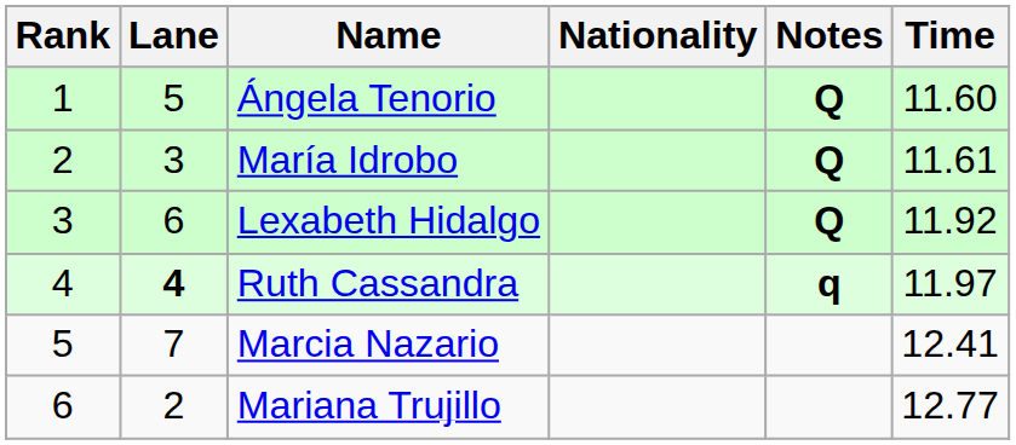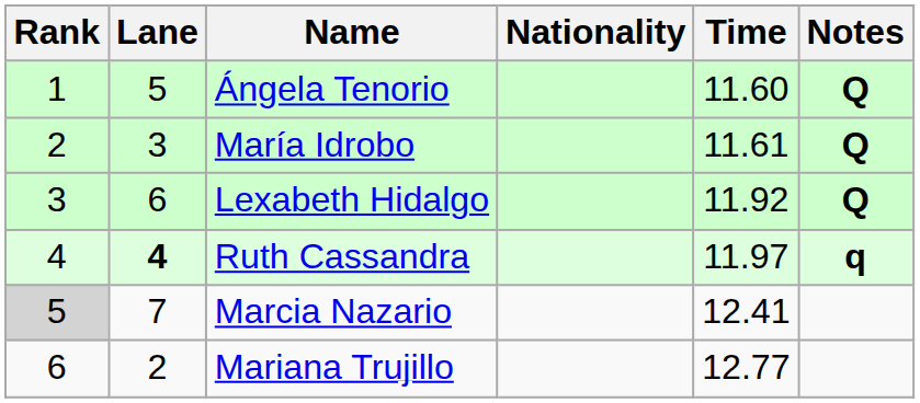columns swapped: Time <-> Notes
Marcia Nazario | Rank: no background -> lightgrey background
